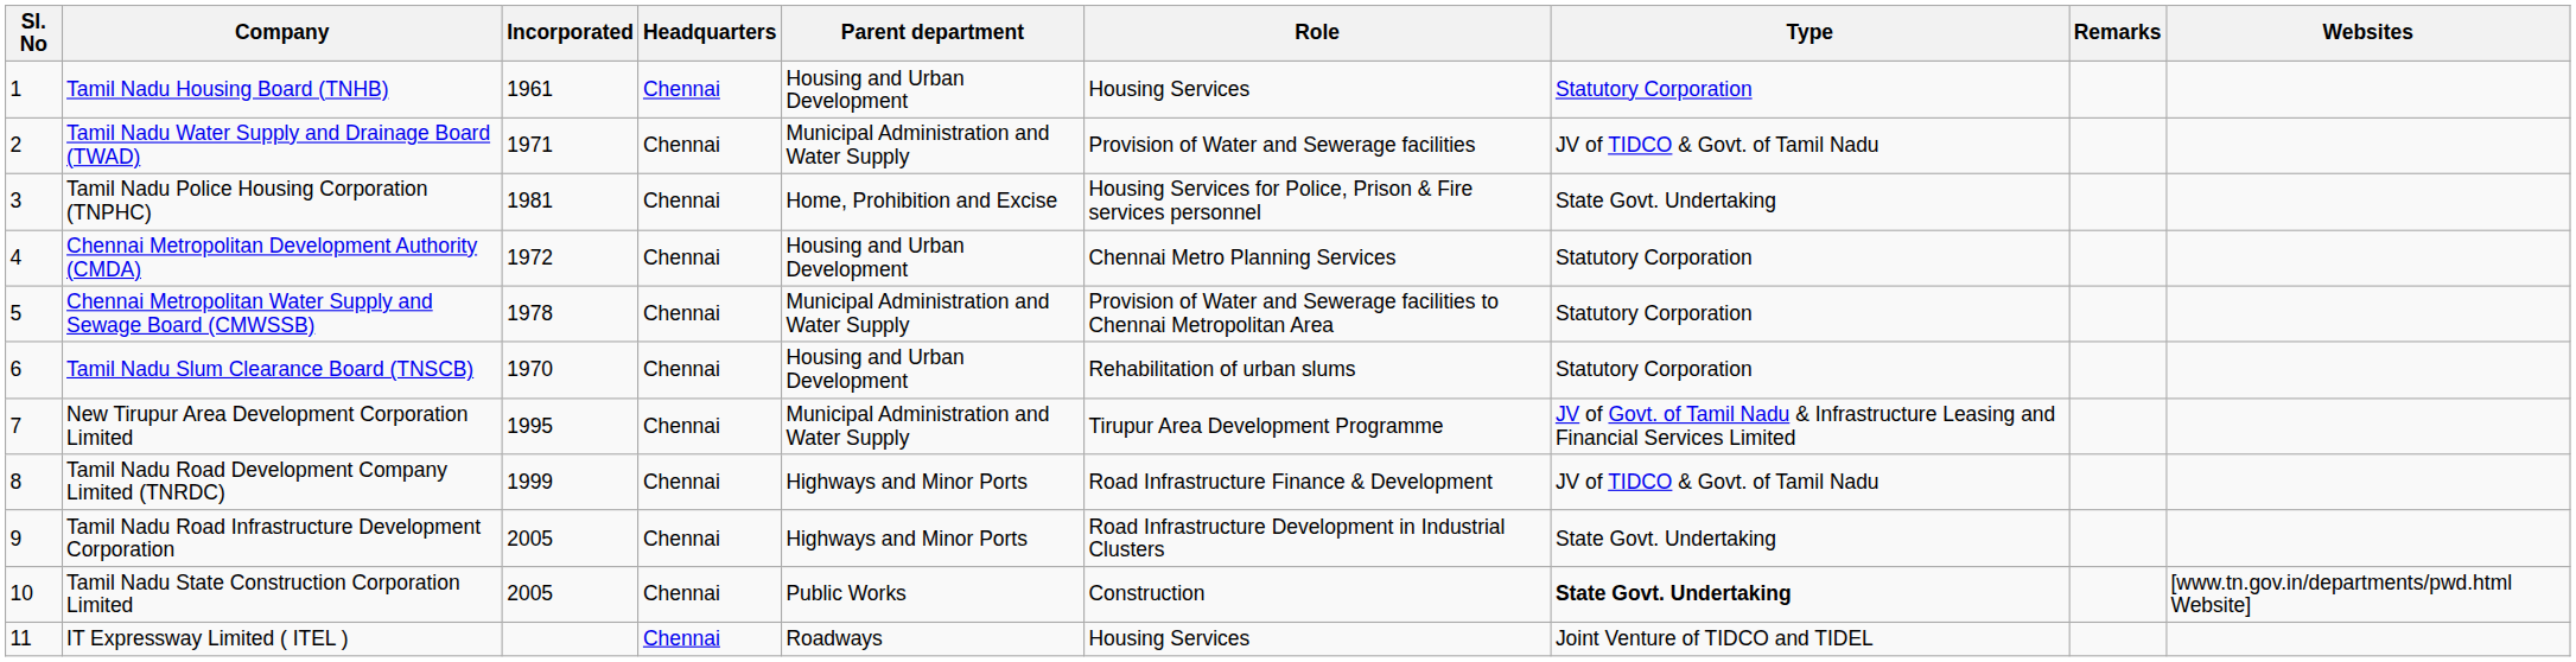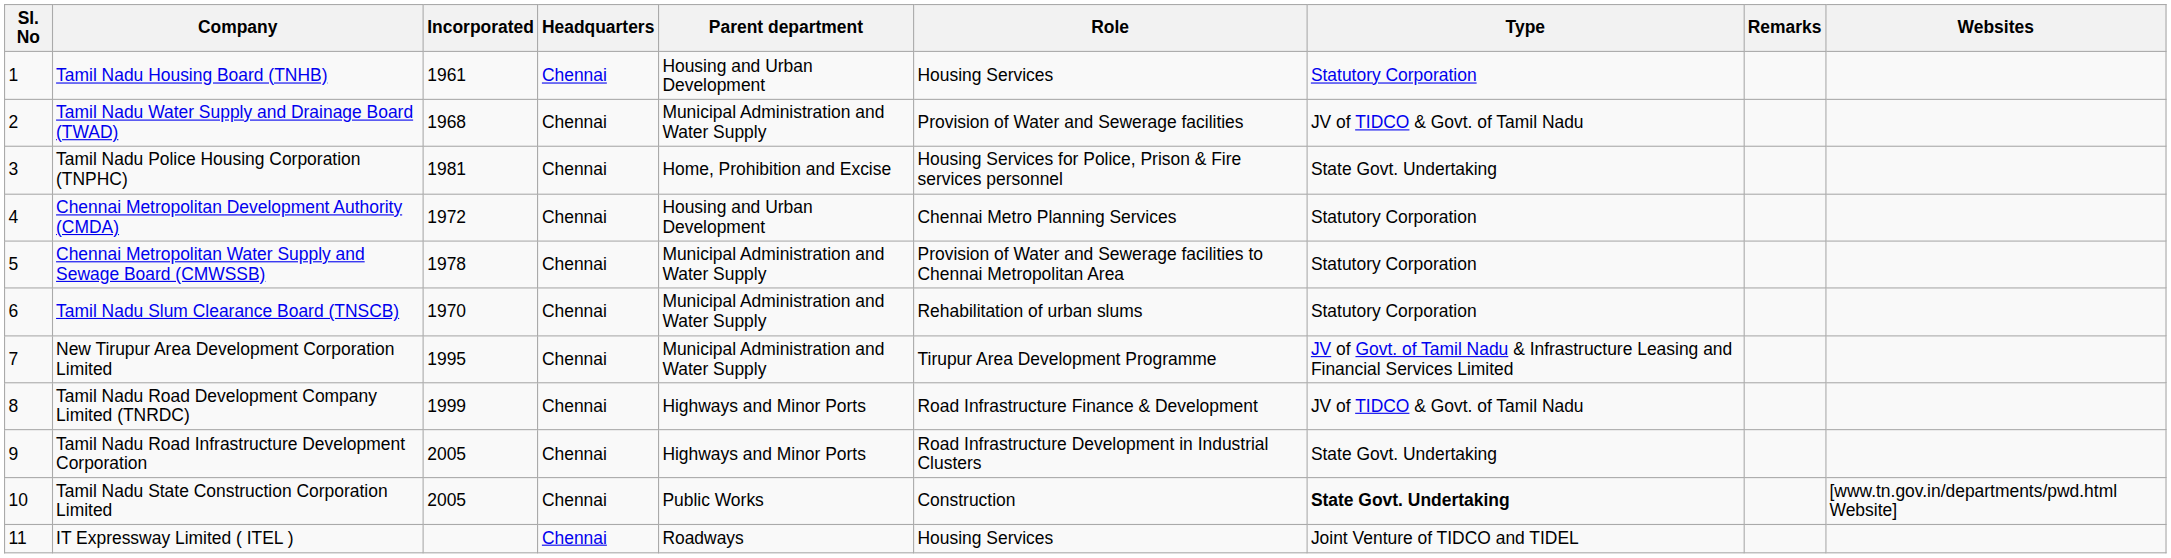Tamil Nadu Water Supply and Drainage Board (TWAD) | Incorporated: 1971 -> 1968
Tamil Nadu Slum Clearance Board (TNSCB) | Parent department: Housing and Urban Development -> Municipal Administration and Water Supply
